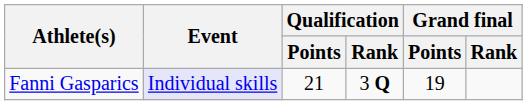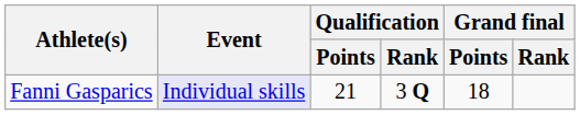Fanni Gasparics | Grand final / Points: 19 -> 18
